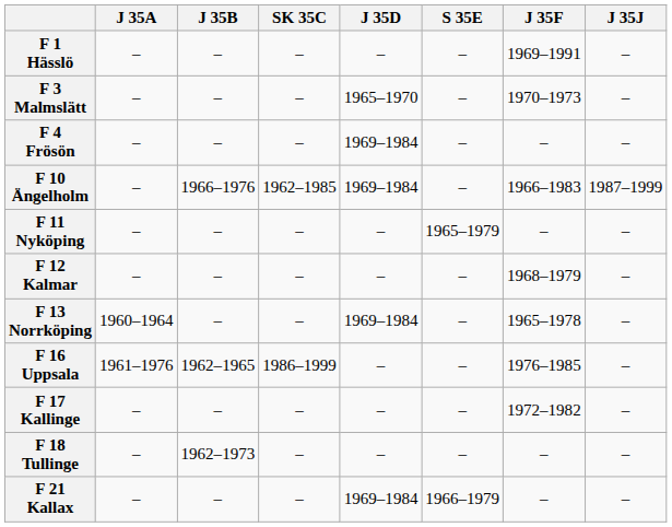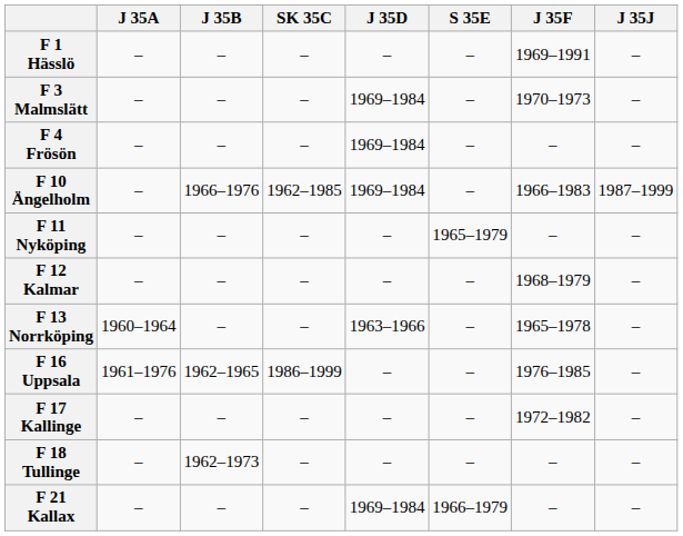F 3 Malmslätt | J 35D: 1965–1970 -> 1969–1984
F 13 Norrköping | J 35D: 1969–1984 -> 1963–1966
